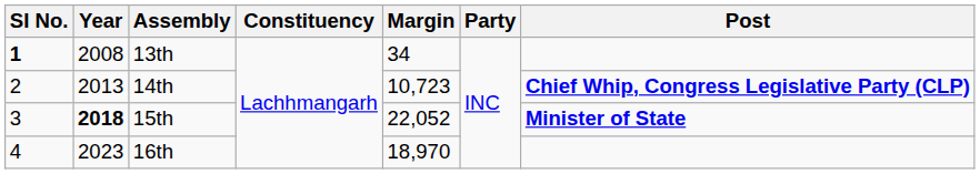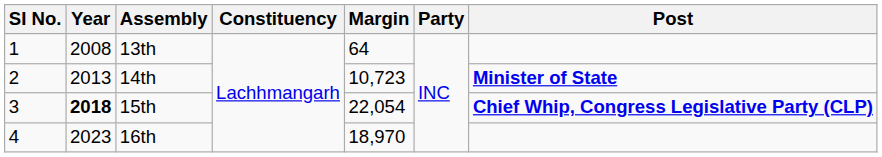13th | SI No.: bold -> normal
13th | Margin: 34 -> 64
14th | Post: Chief Whip, Congress Legislative Party (CLP) -> Minister of State
15th | Margin: 22,052 -> 22,054
15th | Post: Minister of State -> Chief Whip, Congress Legislative Party (CLP)
